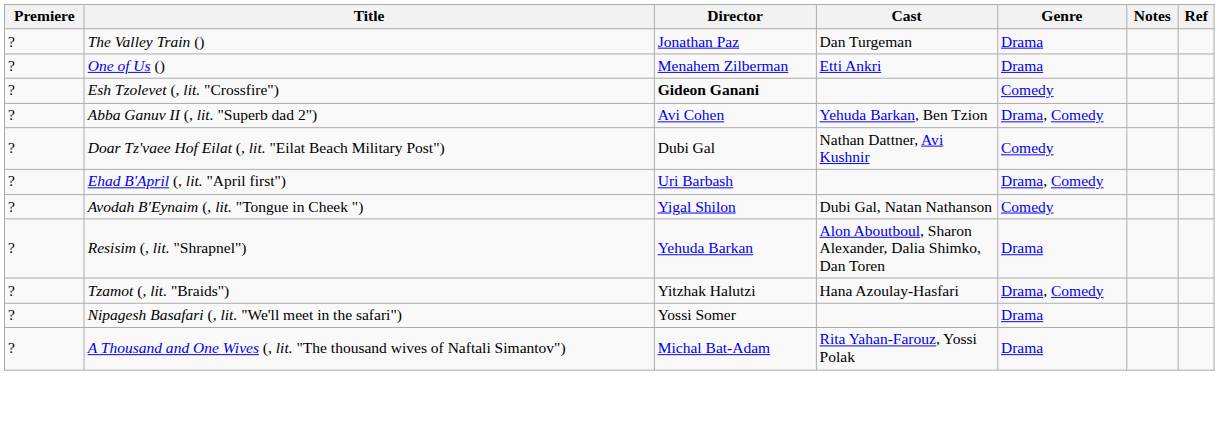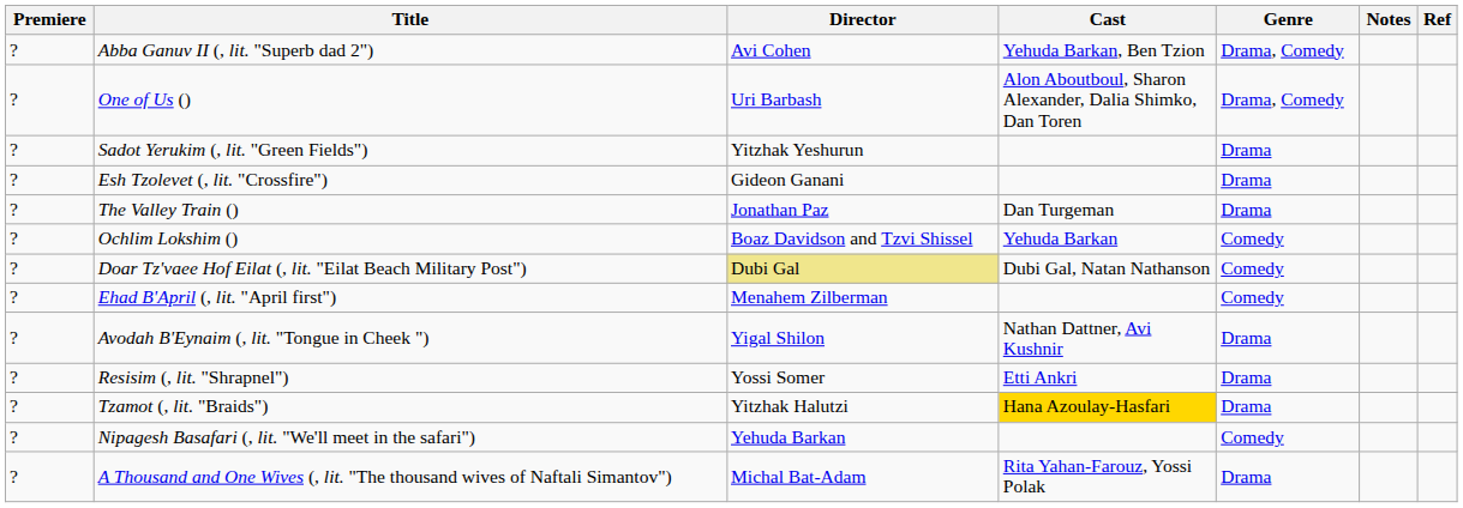rows swapped: The Valley Train () <-> Abba Ganuv II (, lit. "Superb dad 2")
One of Us () | Director: Menahem Zilberman -> Uri Barbash
One of Us () | Cast: Etti Ankri -> Alon Aboutboul, Sharon Alexander, Dalia Shimko, Dan Toren
One of Us () | Genre: Drama -> Drama, Comedy
+ row: ? | Sadot Yerukim (, lit. "Green Fields") | Yitzhak Yeshurun | Drama
Esh Tzolevet (, lit. "Crossfire") | Director: bold -> normal
Esh Tzolevet (, lit. "Crossfire") | Genre: Comedy -> Drama
+ row: ? | Ochlim Lokshim () | Boaz Davidson and Tzvi Shissel | Yehuda Barkan | Comedy
Doar Tz'vaee Hof Eilat (, lit. "Eilat Beach Military Post") | Director: no background -> khaki background
Doar Tz'vaee Hof Eilat (, lit. "Eilat Beach Military Post") | Cast: Nathan Dattner, Avi Kushnir -> Dubi Gal, Natan Nathanson
Ehad B'April (, lit. "April first") | Director: Uri Barbash -> Menahem Zilberman
Ehad B'April (, lit. "April first") | Genre: Drama, Comedy -> Comedy
Avodah B'Eynaim (, lit. "Tongue in Cheek ") | Cast: Dubi Gal, Natan Nathanson -> Nathan Dattner, Avi Kushnir
Avodah B'Eynaim (, lit. "Tongue in Cheek ") | Genre: Comedy -> Drama
Resisim (, lit. "Shrapnel") | Director: Yehuda Barkan -> Yossi Somer
Resisim (, lit. "Shrapnel") | Cast: Alon Aboutboul, Sharon Alexander, Dalia Shimko, Dan Toren -> Etti Ankri
Tzamot (, lit. "Braids") | Cast: no background -> gold background
Tzamot (, lit. "Braids") | Genre: Drama, Comedy -> Drama
Nipagesh Basafari (, lit. "We'll meet in the safari") | Director: Yossi Somer -> Yehuda Barkan
Nipagesh Basafari (, lit. "We'll meet in the safari") | Genre: Drama -> Comedy
